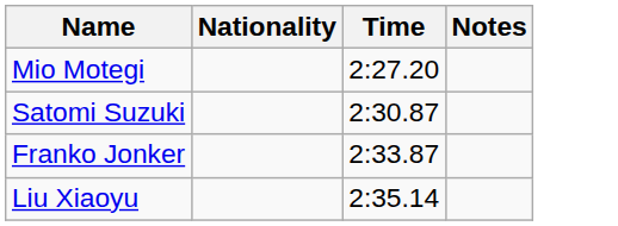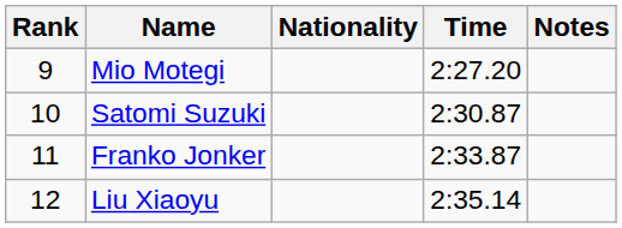+ column: Rank | 9 | 10 | 11 | 12
